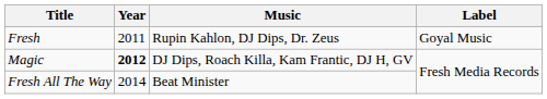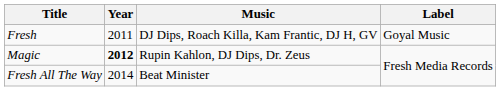Fresh | Music: Rupin Kahlon, DJ Dips, Dr. Zeus -> DJ Dips, Roach Killa, Kam Frantic, DJ H, GV
Magic | Music: DJ Dips, Roach Killa, Kam Frantic, DJ H, GV -> Rupin Kahlon, DJ Dips, Dr. Zeus
